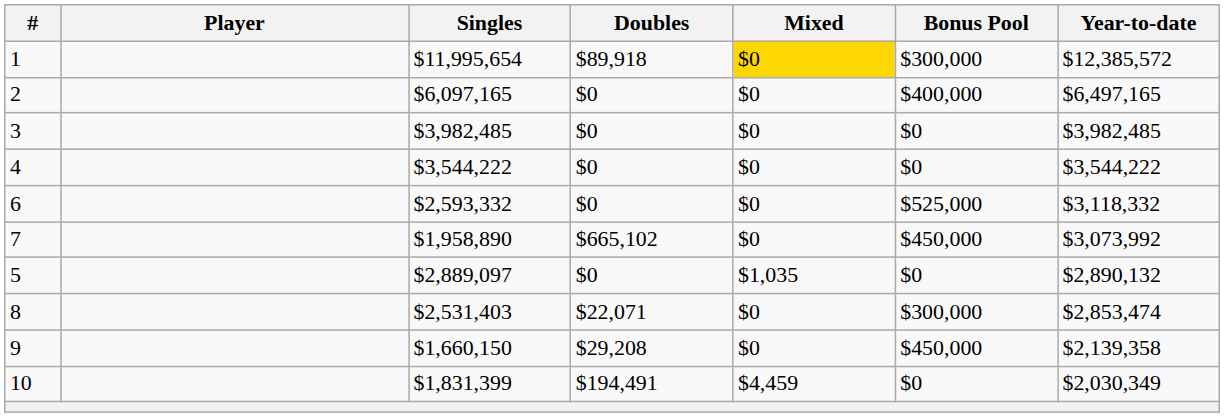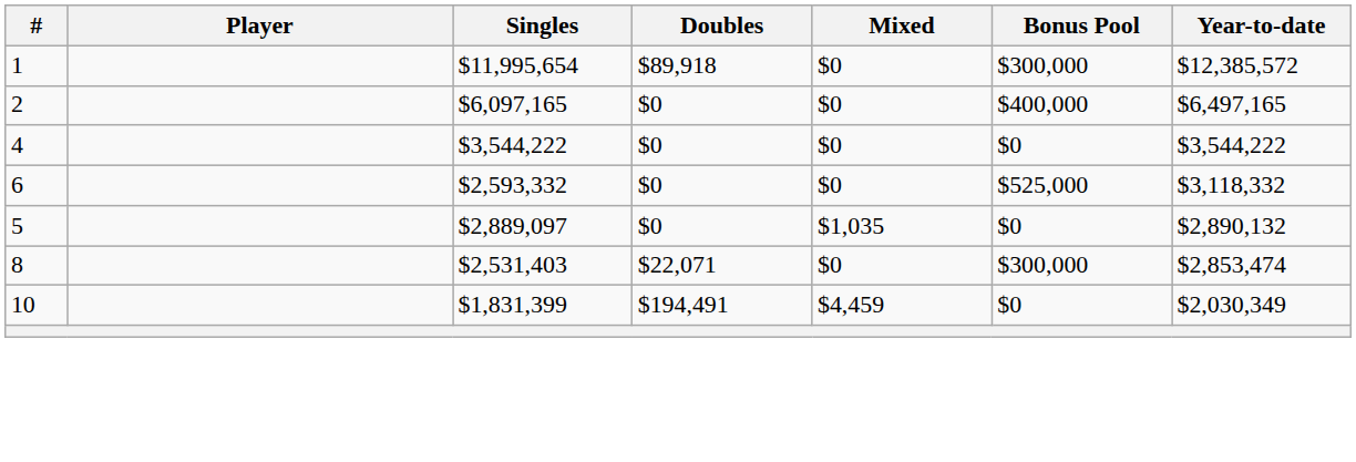1 | Mixed: gold background -> no background
- row: 3 | $3,982,485 | $0 | $0 | $0 | $3,982,485
- row: 7 | $1,958,890 | $665,102 | $0 | $450,000 | $3,073,992
- row: 9 | $1,660,150 | $29,208 | $0 | $450,000 | $2,139,358
